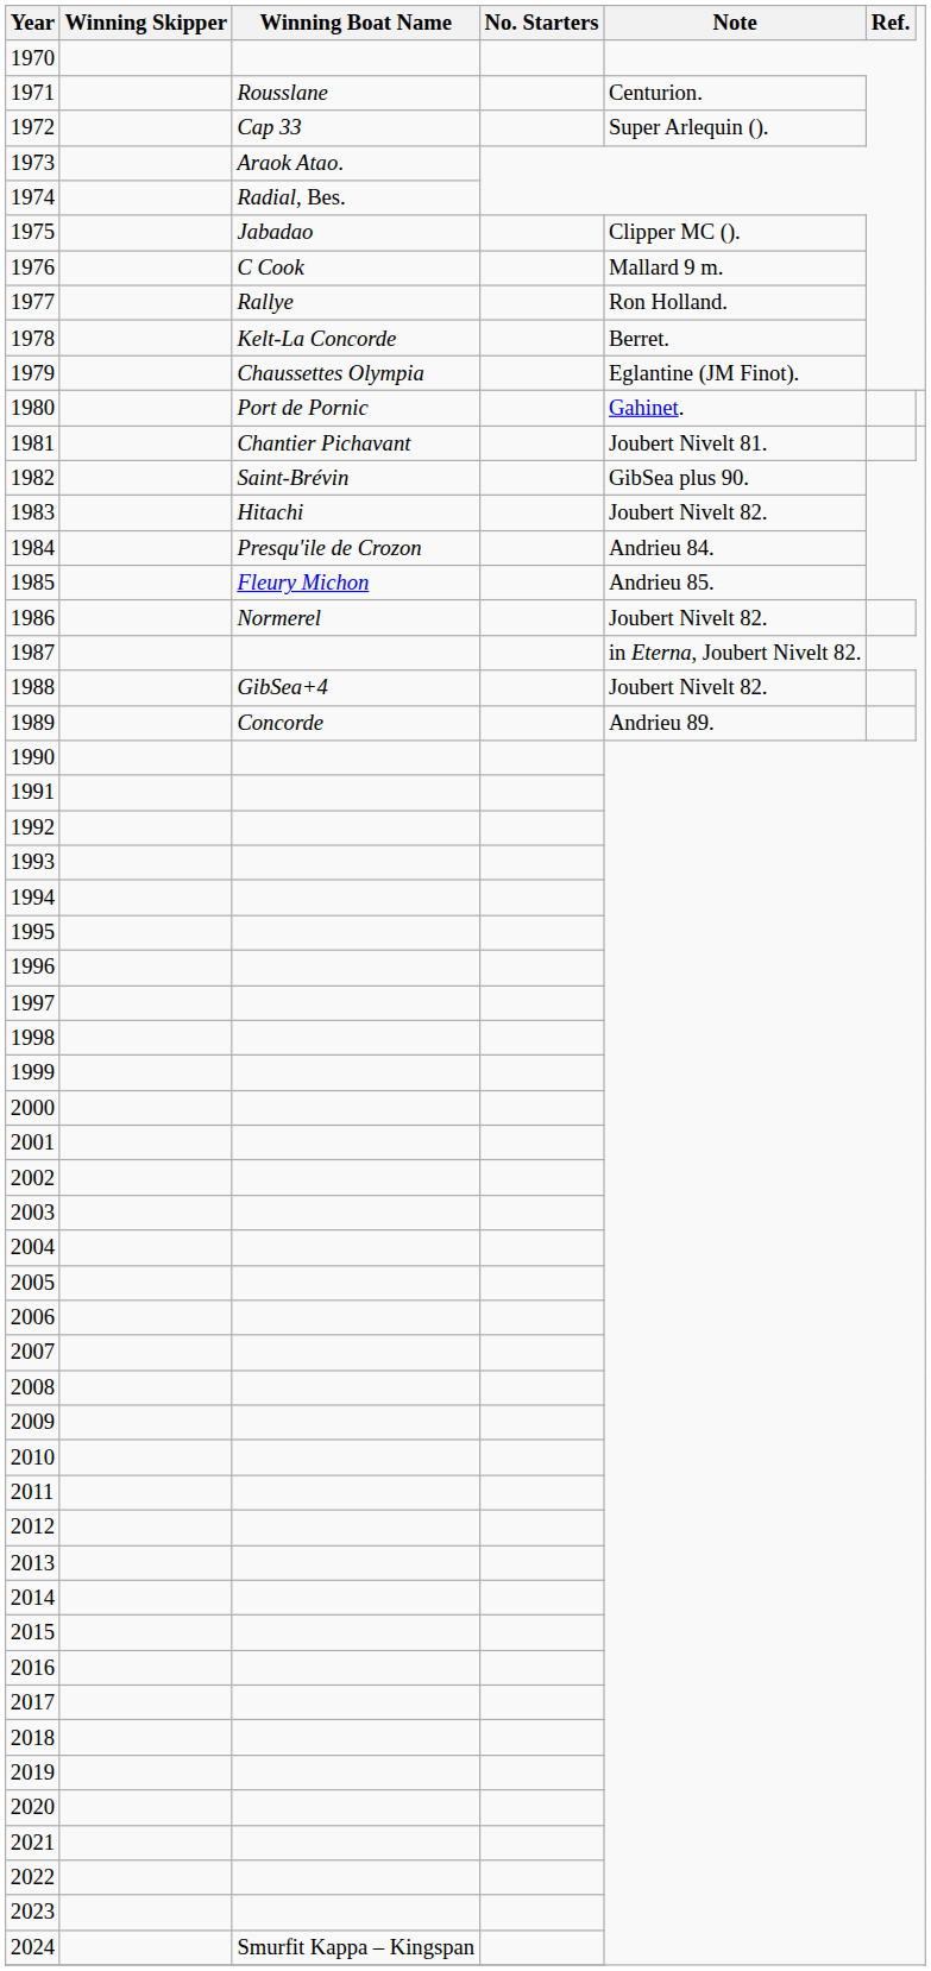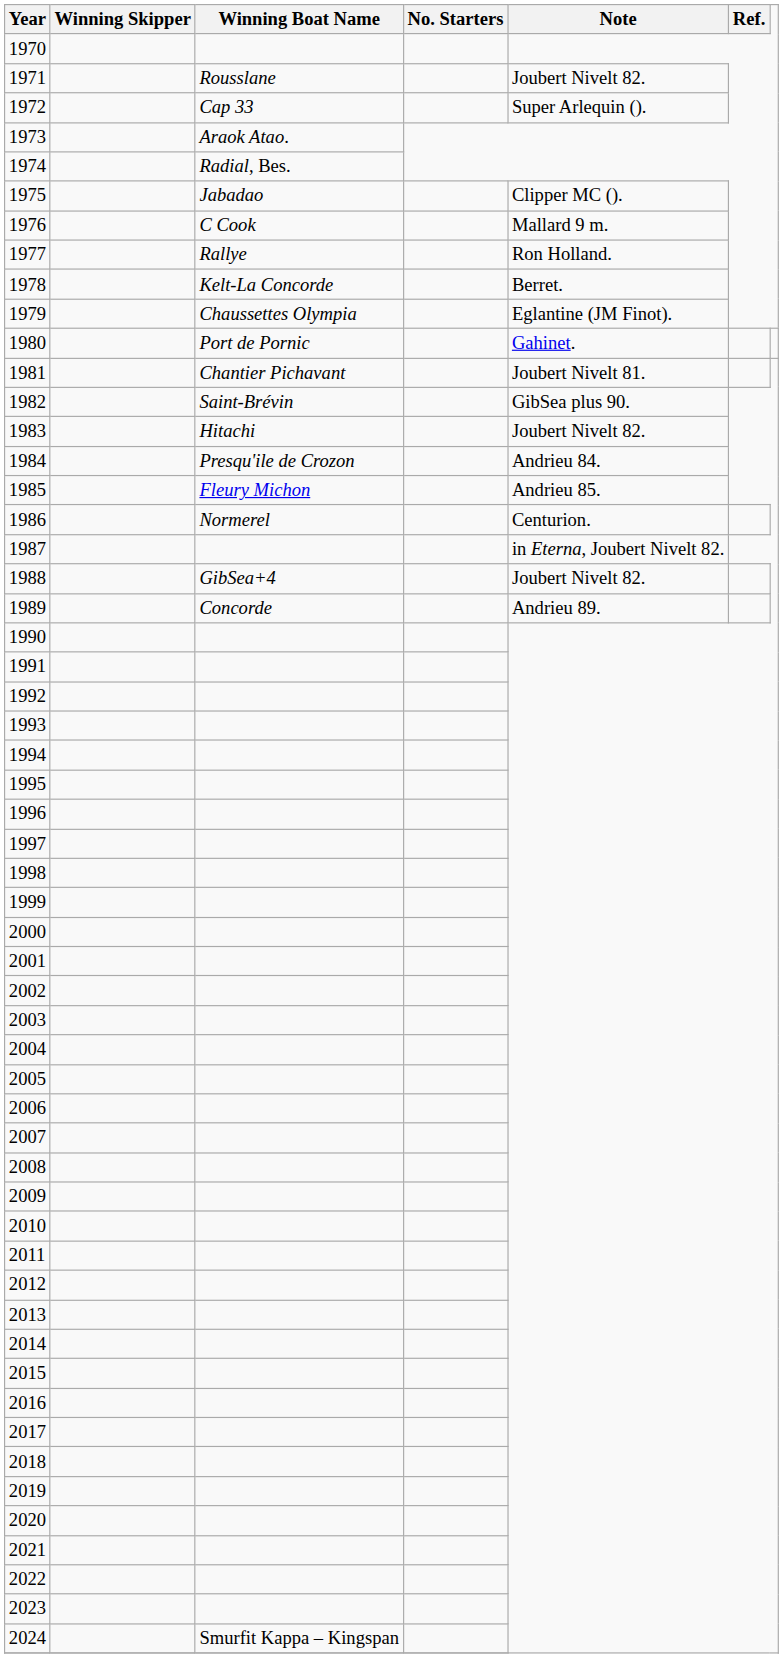1971 | Note: Centurion. -> Joubert Nivelt 82.
1986 | Note: Joubert Nivelt 82. -> Centurion.
